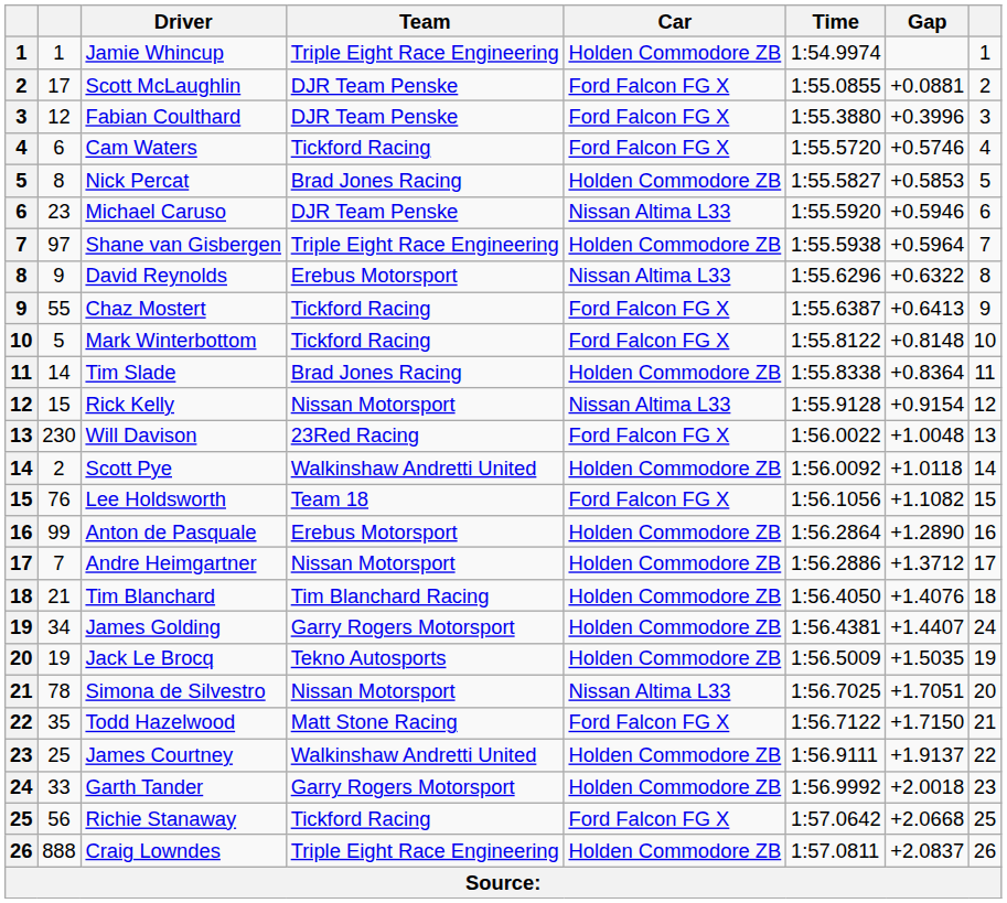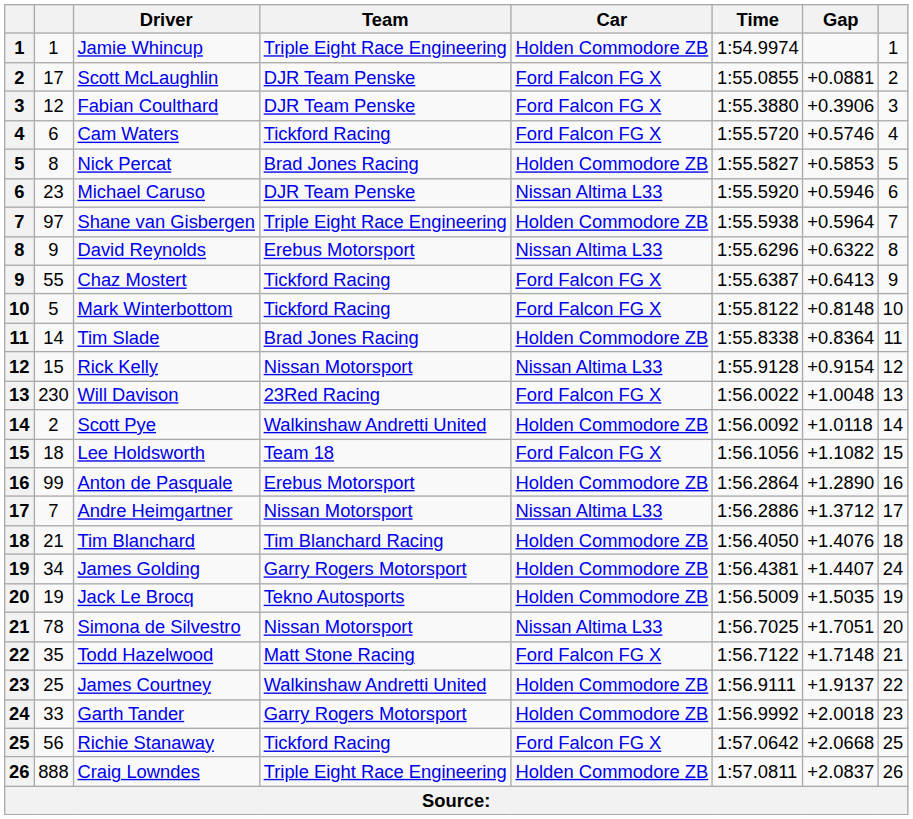Fabian Coulthard | Gap: +0.3996 -> +0.3906
Lee Holdsworth | column 2: 76 -> 18
Andre Heimgartner | Car: Holden Commodore ZB -> Nissan Altima L33
Todd Hazelwood | Gap: +1.7150 -> +1.7148
